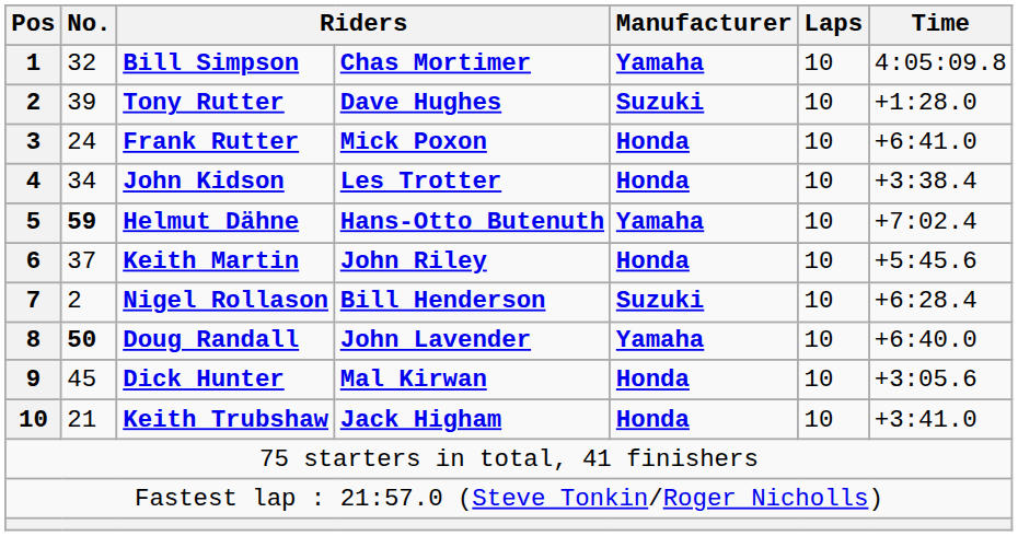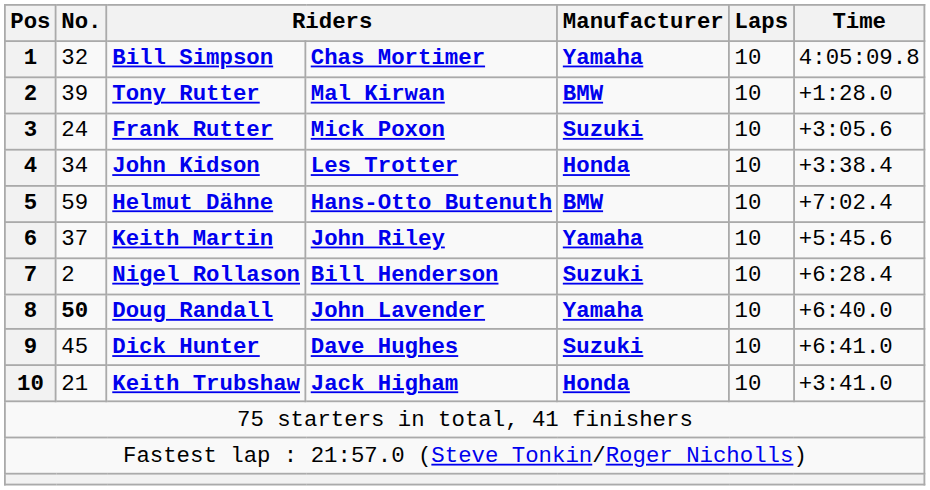Tony Rutter | column 4: Dave Hughes -> Mal Kirwan
Tony Rutter | Manufacturer: Suzuki -> BMW
Frank Rutter | Manufacturer: Honda -> Suzuki
Frank Rutter | Time: +6:41.0 -> +3:05.6
Helmut Dähne | No.: bold -> normal
Helmut Dähne | Manufacturer: Yamaha -> BMW
Keith Martin | Manufacturer: Honda -> Yamaha
Dick Hunter | column 4: Mal Kirwan -> Dave Hughes
Dick Hunter | Manufacturer: Honda -> Suzuki
Dick Hunter | Time: +3:05.6 -> +6:41.0
